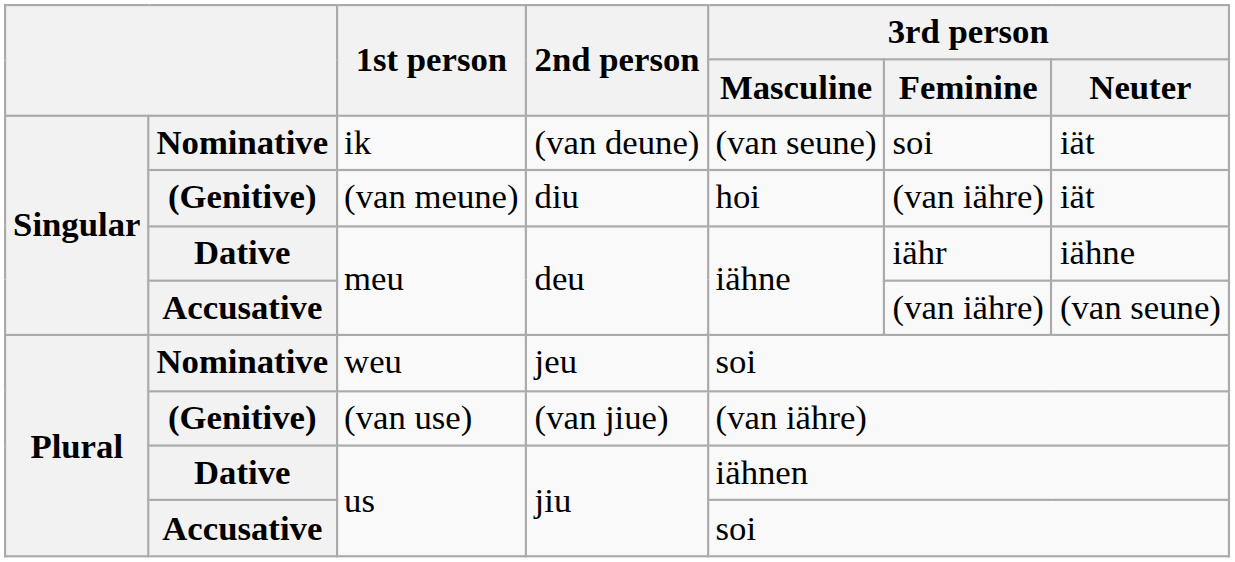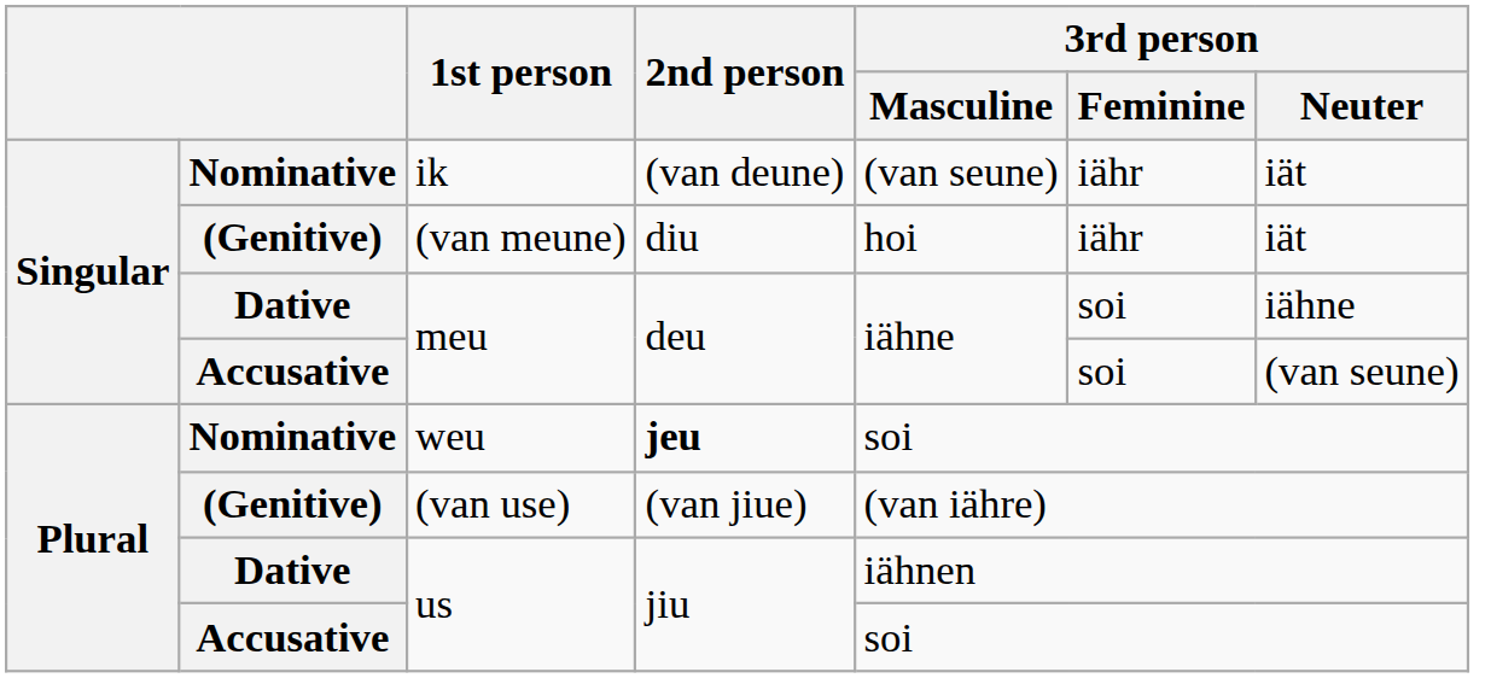ik | 3rd person / Feminine: soi -> iähr
(van meune) | 3rd person / Feminine: (van iähre) -> iähr
Dative / meu | 3rd person / Feminine: iähr -> soi
Accusative / meu | 3rd person / Feminine: (van iähre) -> soi
weu | 2nd person: normal -> bold
